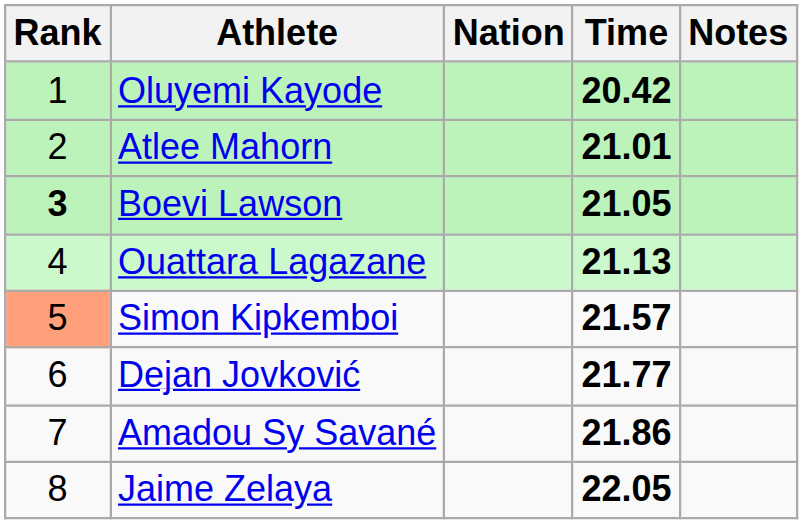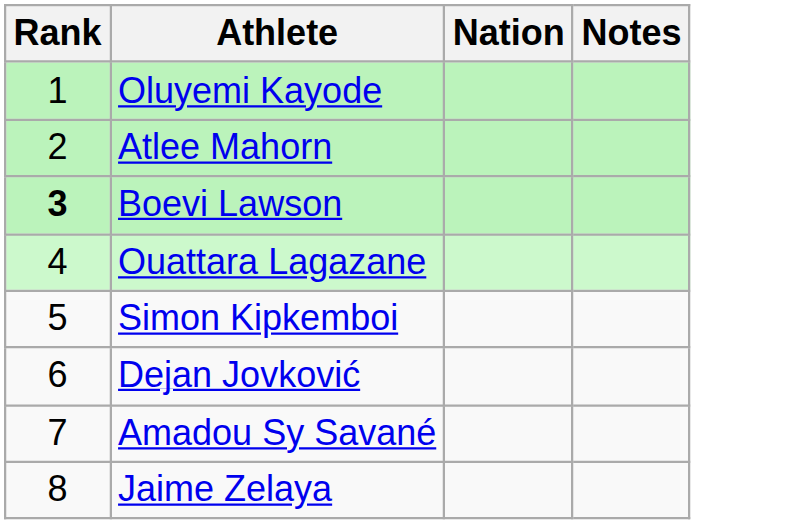- column: Time | 20.42 | 21.01 | 21.05 | 21.13 | 21.57 | 21.77 | 21.86 | 22.05
Simon Kipkemboi | Rank: lightsalmon background -> no background
